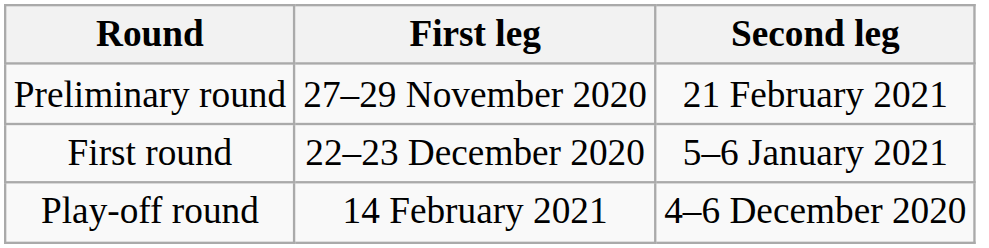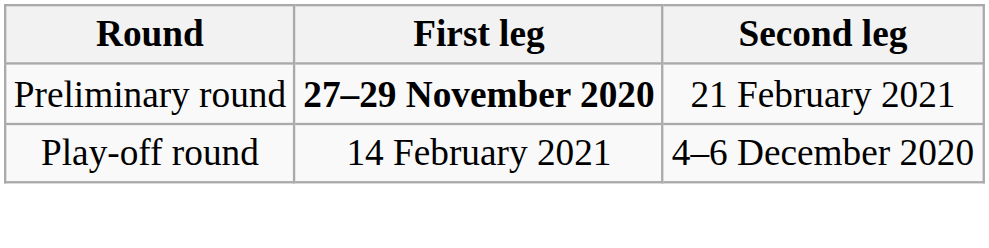Preliminary round | First leg: normal -> bold
- row: First round | 22–23 December 2020 | 5–6 January 2021
